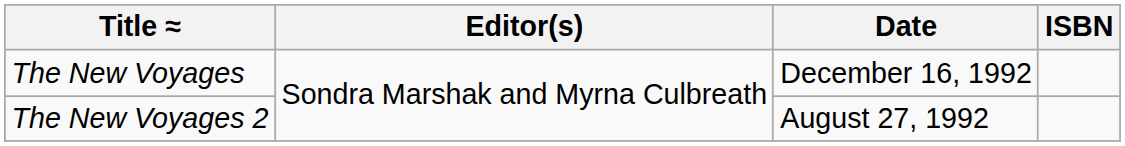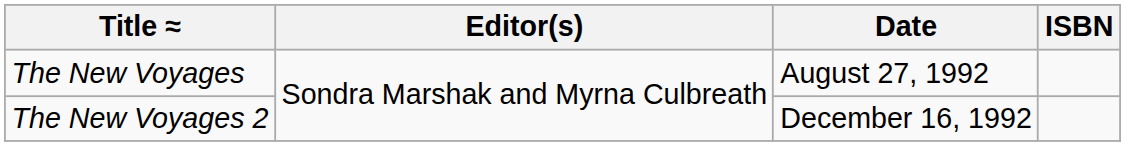The New Voyages | Date: December 16, 1992 -> August 27, 1992
The New Voyages 2 | Date: August 27, 1992 -> December 16, 1992
